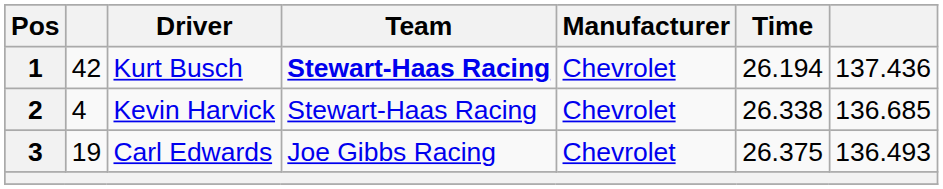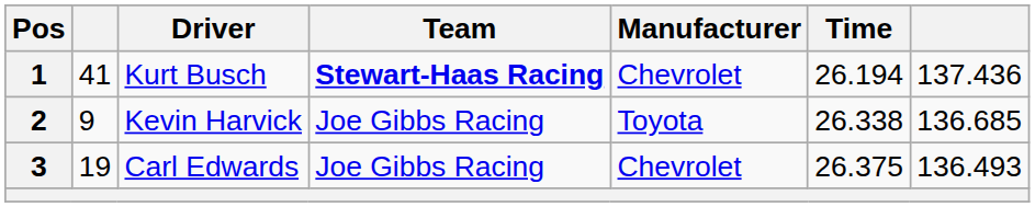1 | column 2: 42 -> 41
2 | column 2: 4 -> 9
2 | Team: Stewart-Haas Racing -> Joe Gibbs Racing
2 | Manufacturer: Chevrolet -> Toyota
